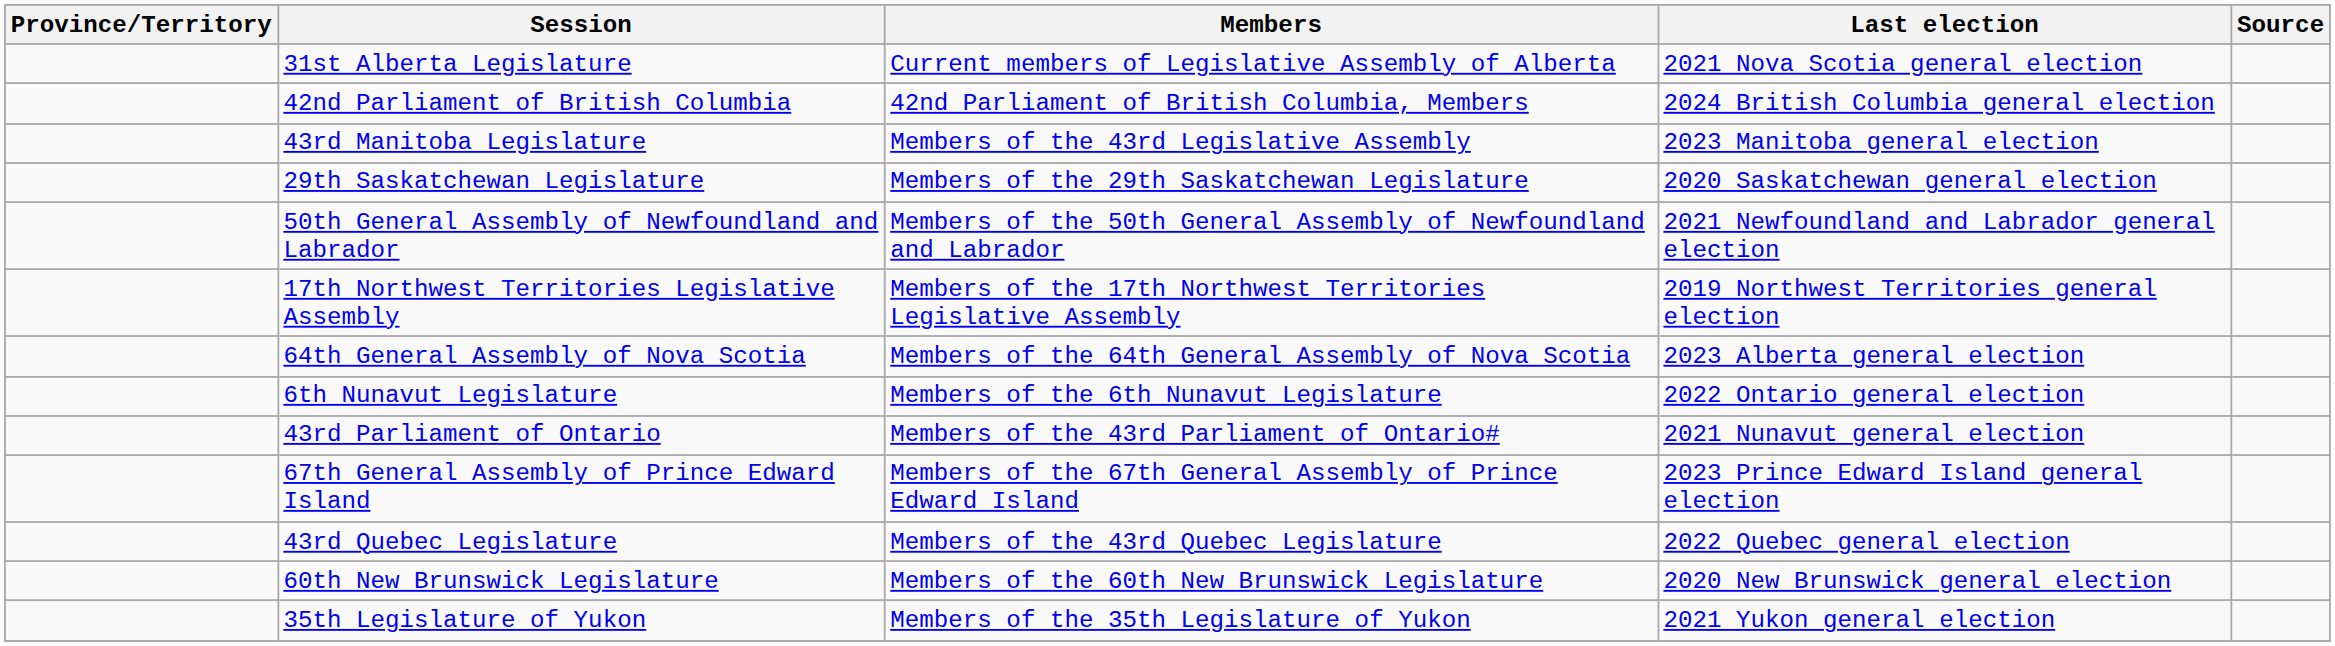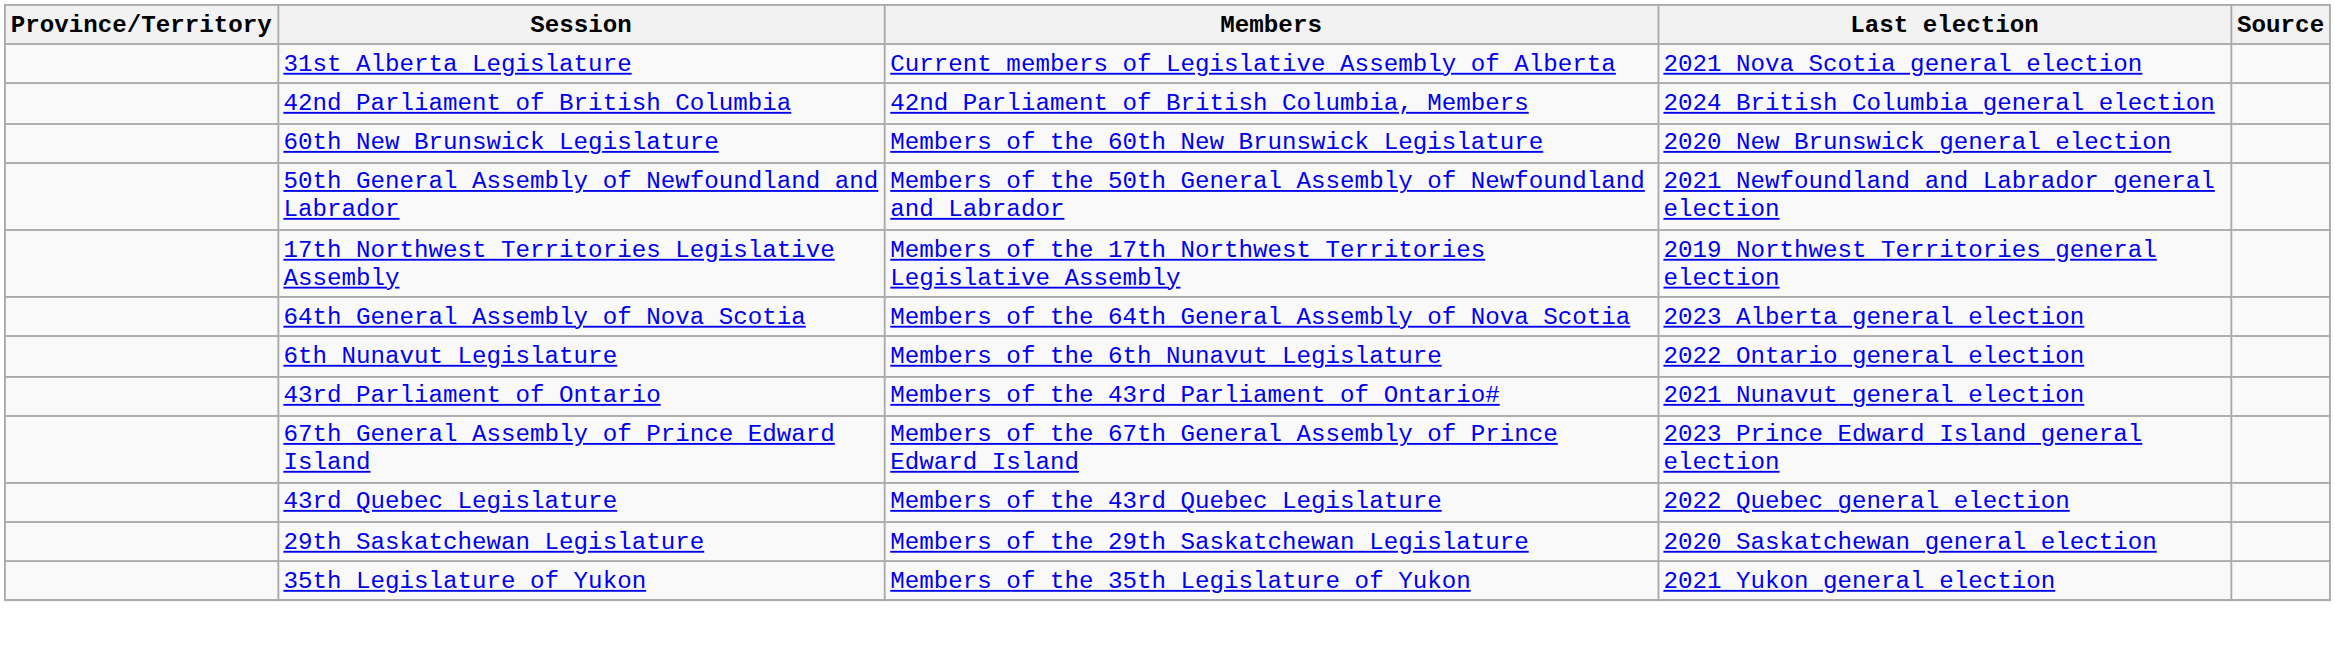- row: 43rd Manitoba Legislature | Members of the 43rd Legislative Assembly | 2023 Manitoba general election
rows swapped: 60th New Brunswick Legislature <-> 29th Saskatchewan Legislature
